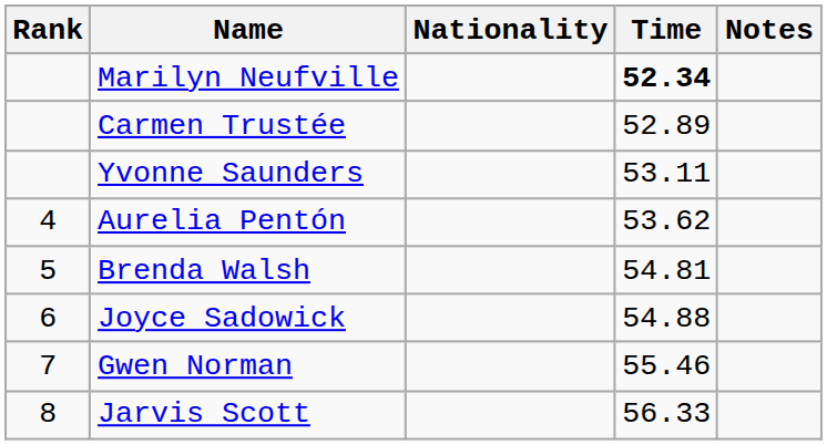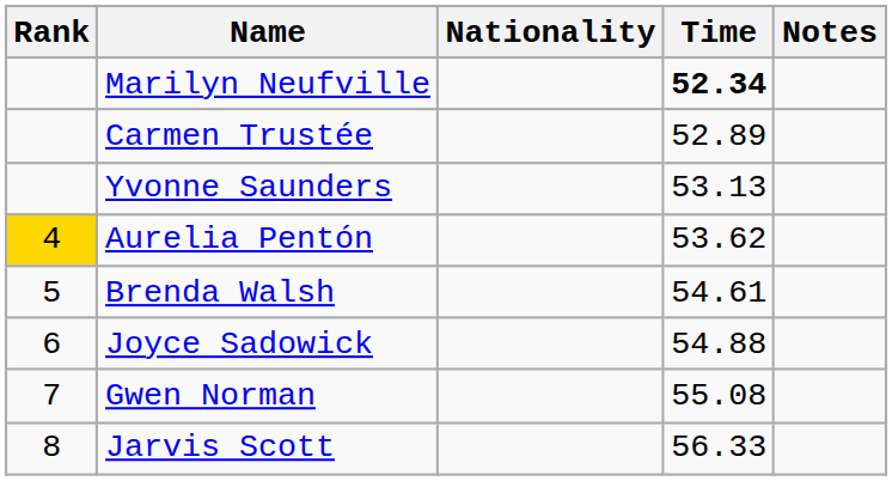Yvonne Saunders | Time: 53.11 -> 53.13
Aurelia Pentón | Rank: no background -> gold background
Brenda Walsh | Time: 54.81 -> 54.61
Gwen Norman | Time: 55.46 -> 55.08
